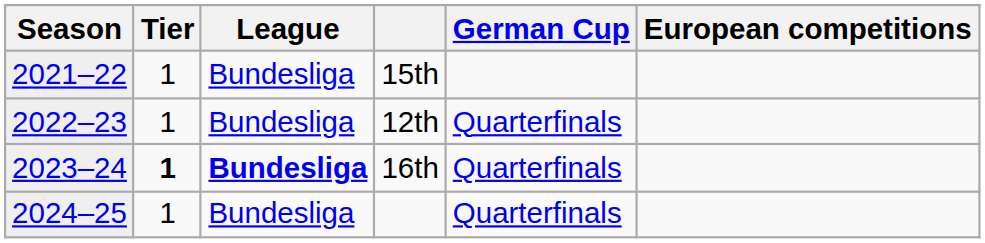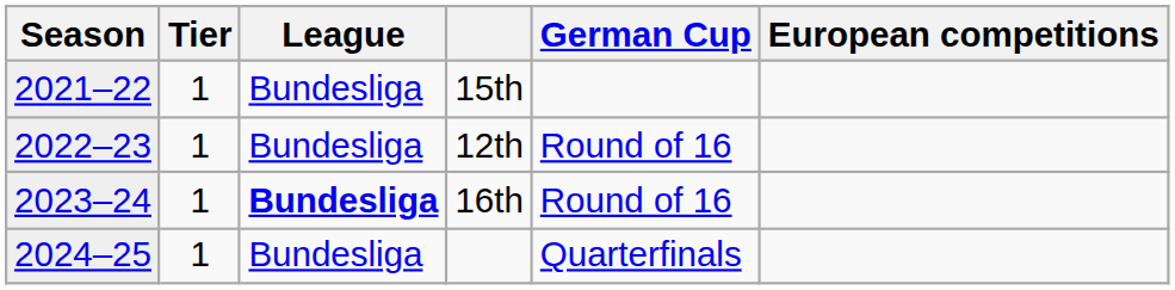12th | German Cup: Quarterfinals -> Round of 16
16th | Tier: bold -> normal
16th | German Cup: Quarterfinals -> Round of 16
